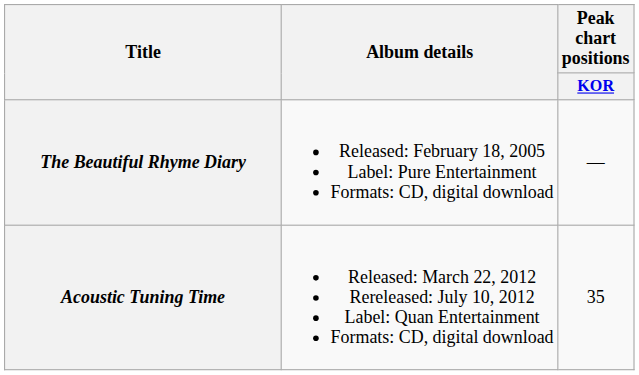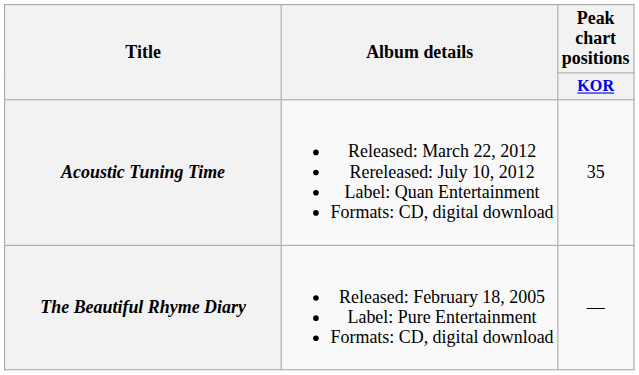rows swapped: The Beautiful Rhyme Diary <-> Acoustic Tuning Time
